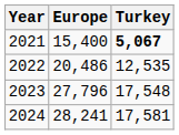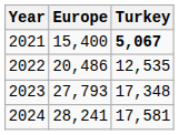2023 | Europe: 27,796 -> 27,793
2023 | Turkey: 17,548 -> 17,348
